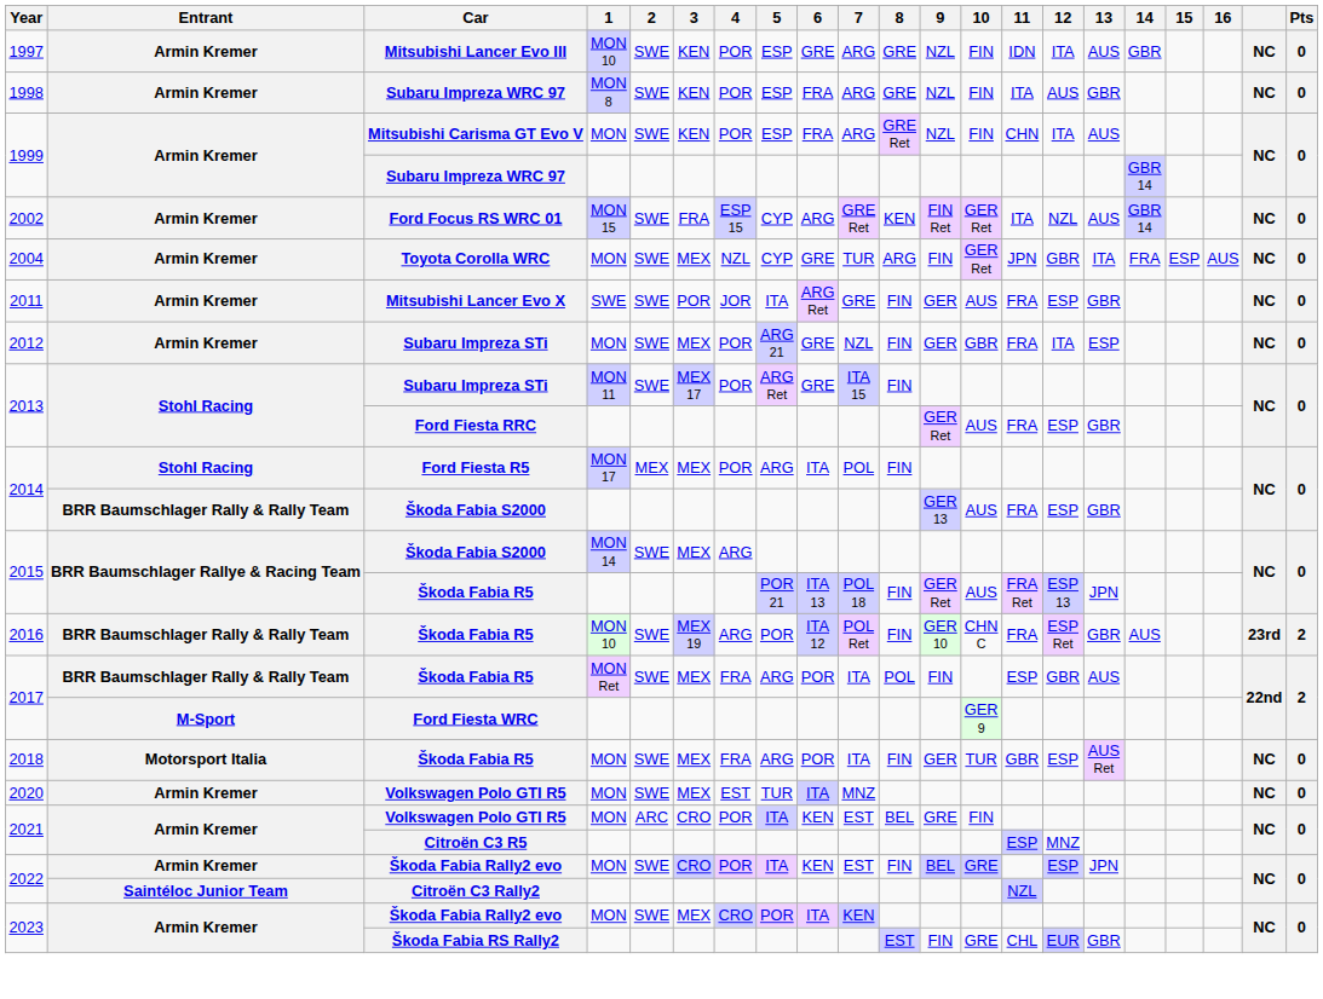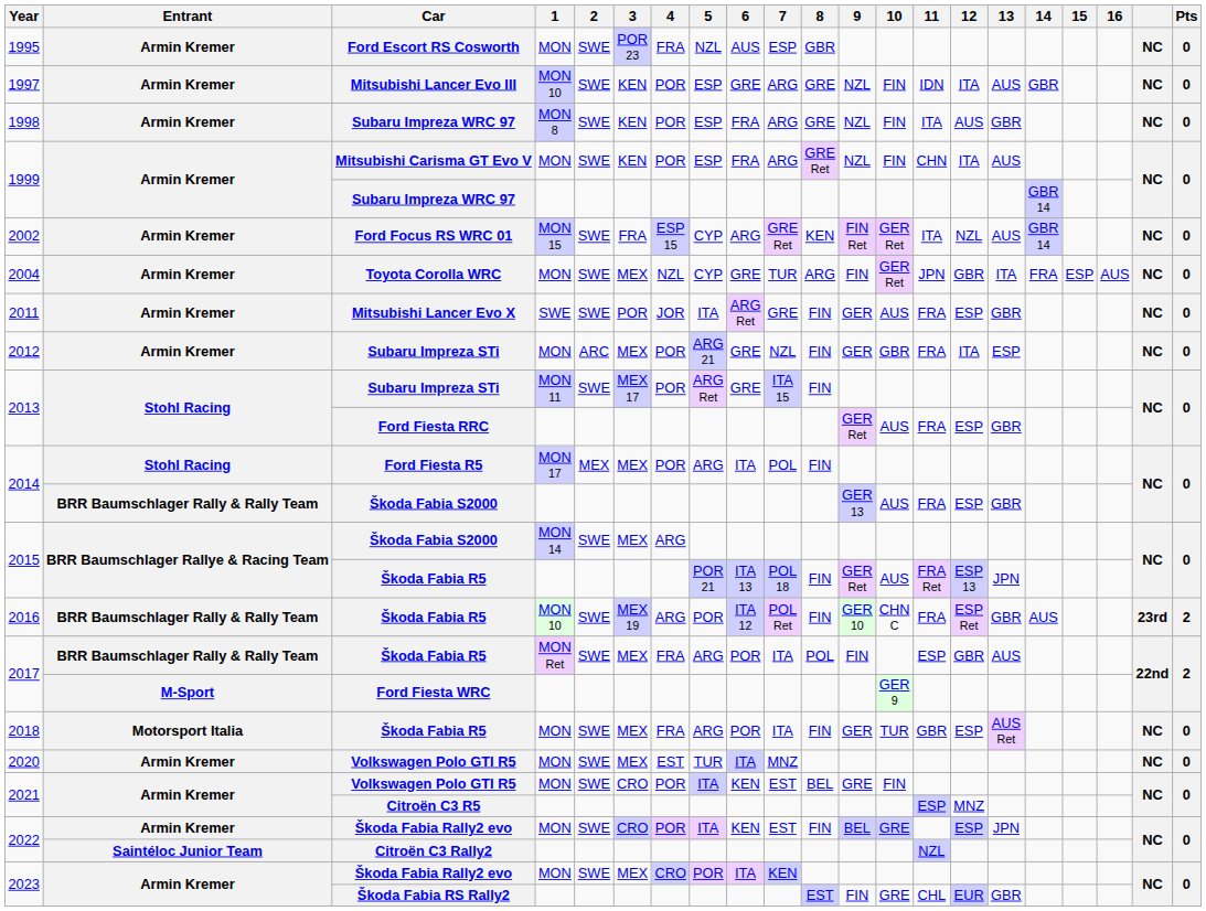+ row: 1995 | Armin Kremer | Ford Escort RS Cosworth | MON | SWE | POR 23 | FRA | NZL | AUS | ESP | GBR | NC | 0
2012 | 2: SWE -> ARC
2021 / Volkswagen Polo GTI R5 | 2: ARC -> SWE
